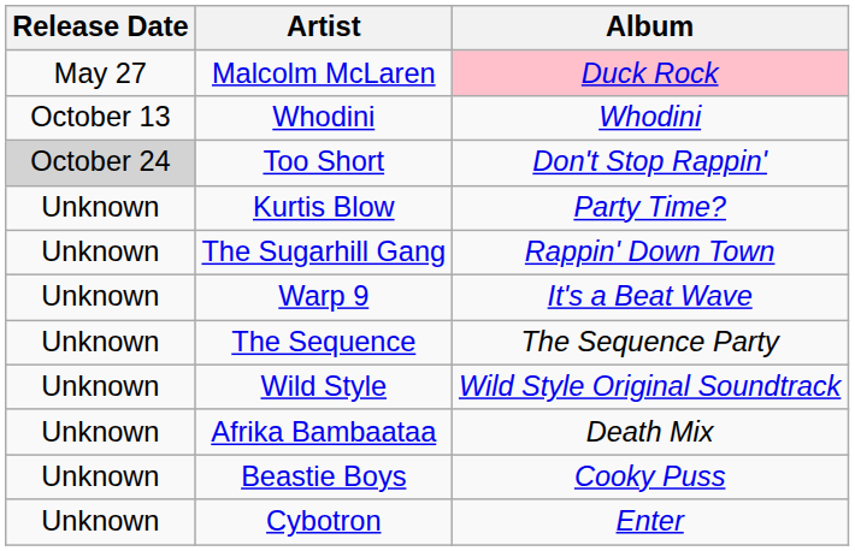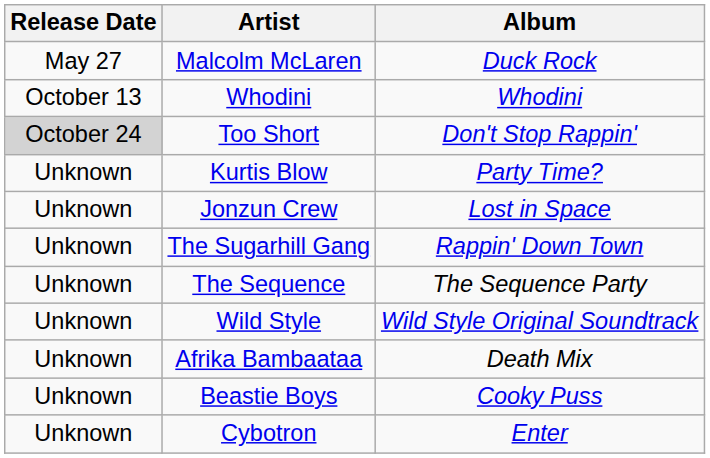Malcolm McLaren | Album: pink background -> no background
+ row: Unknown | Jonzun Crew | Lost in Space
- row: Unknown | Warp 9 | It's a Beat Wave
